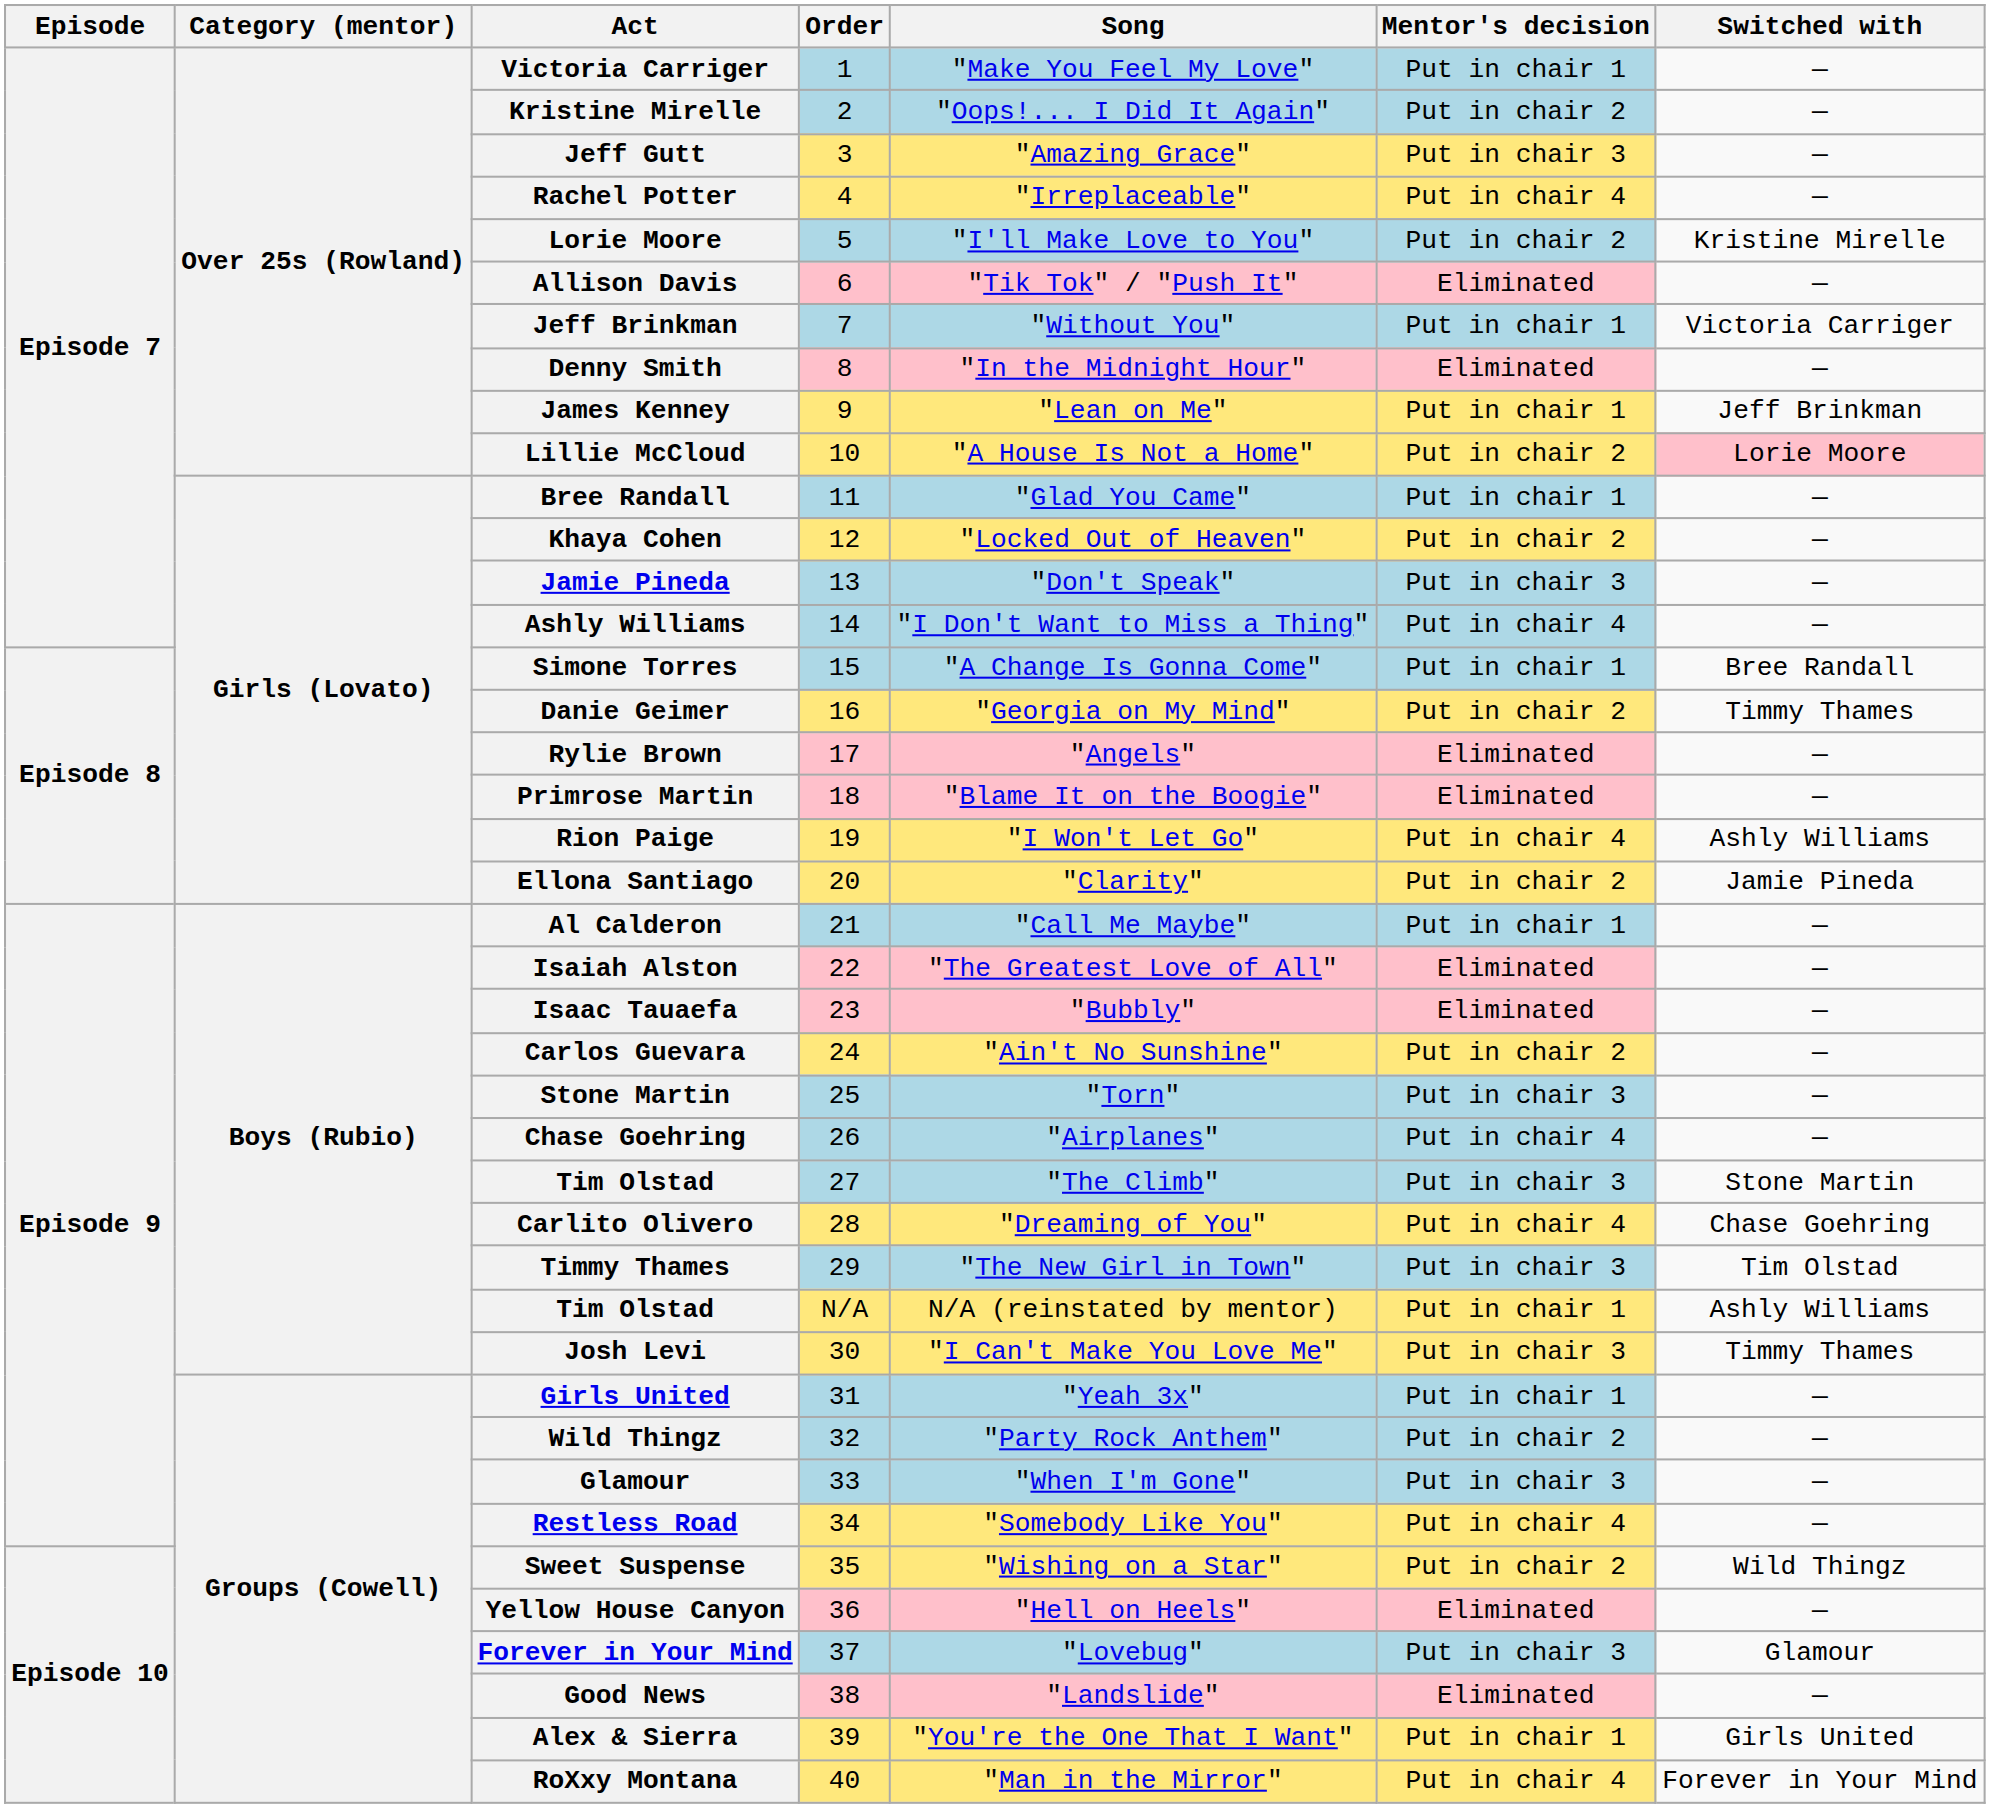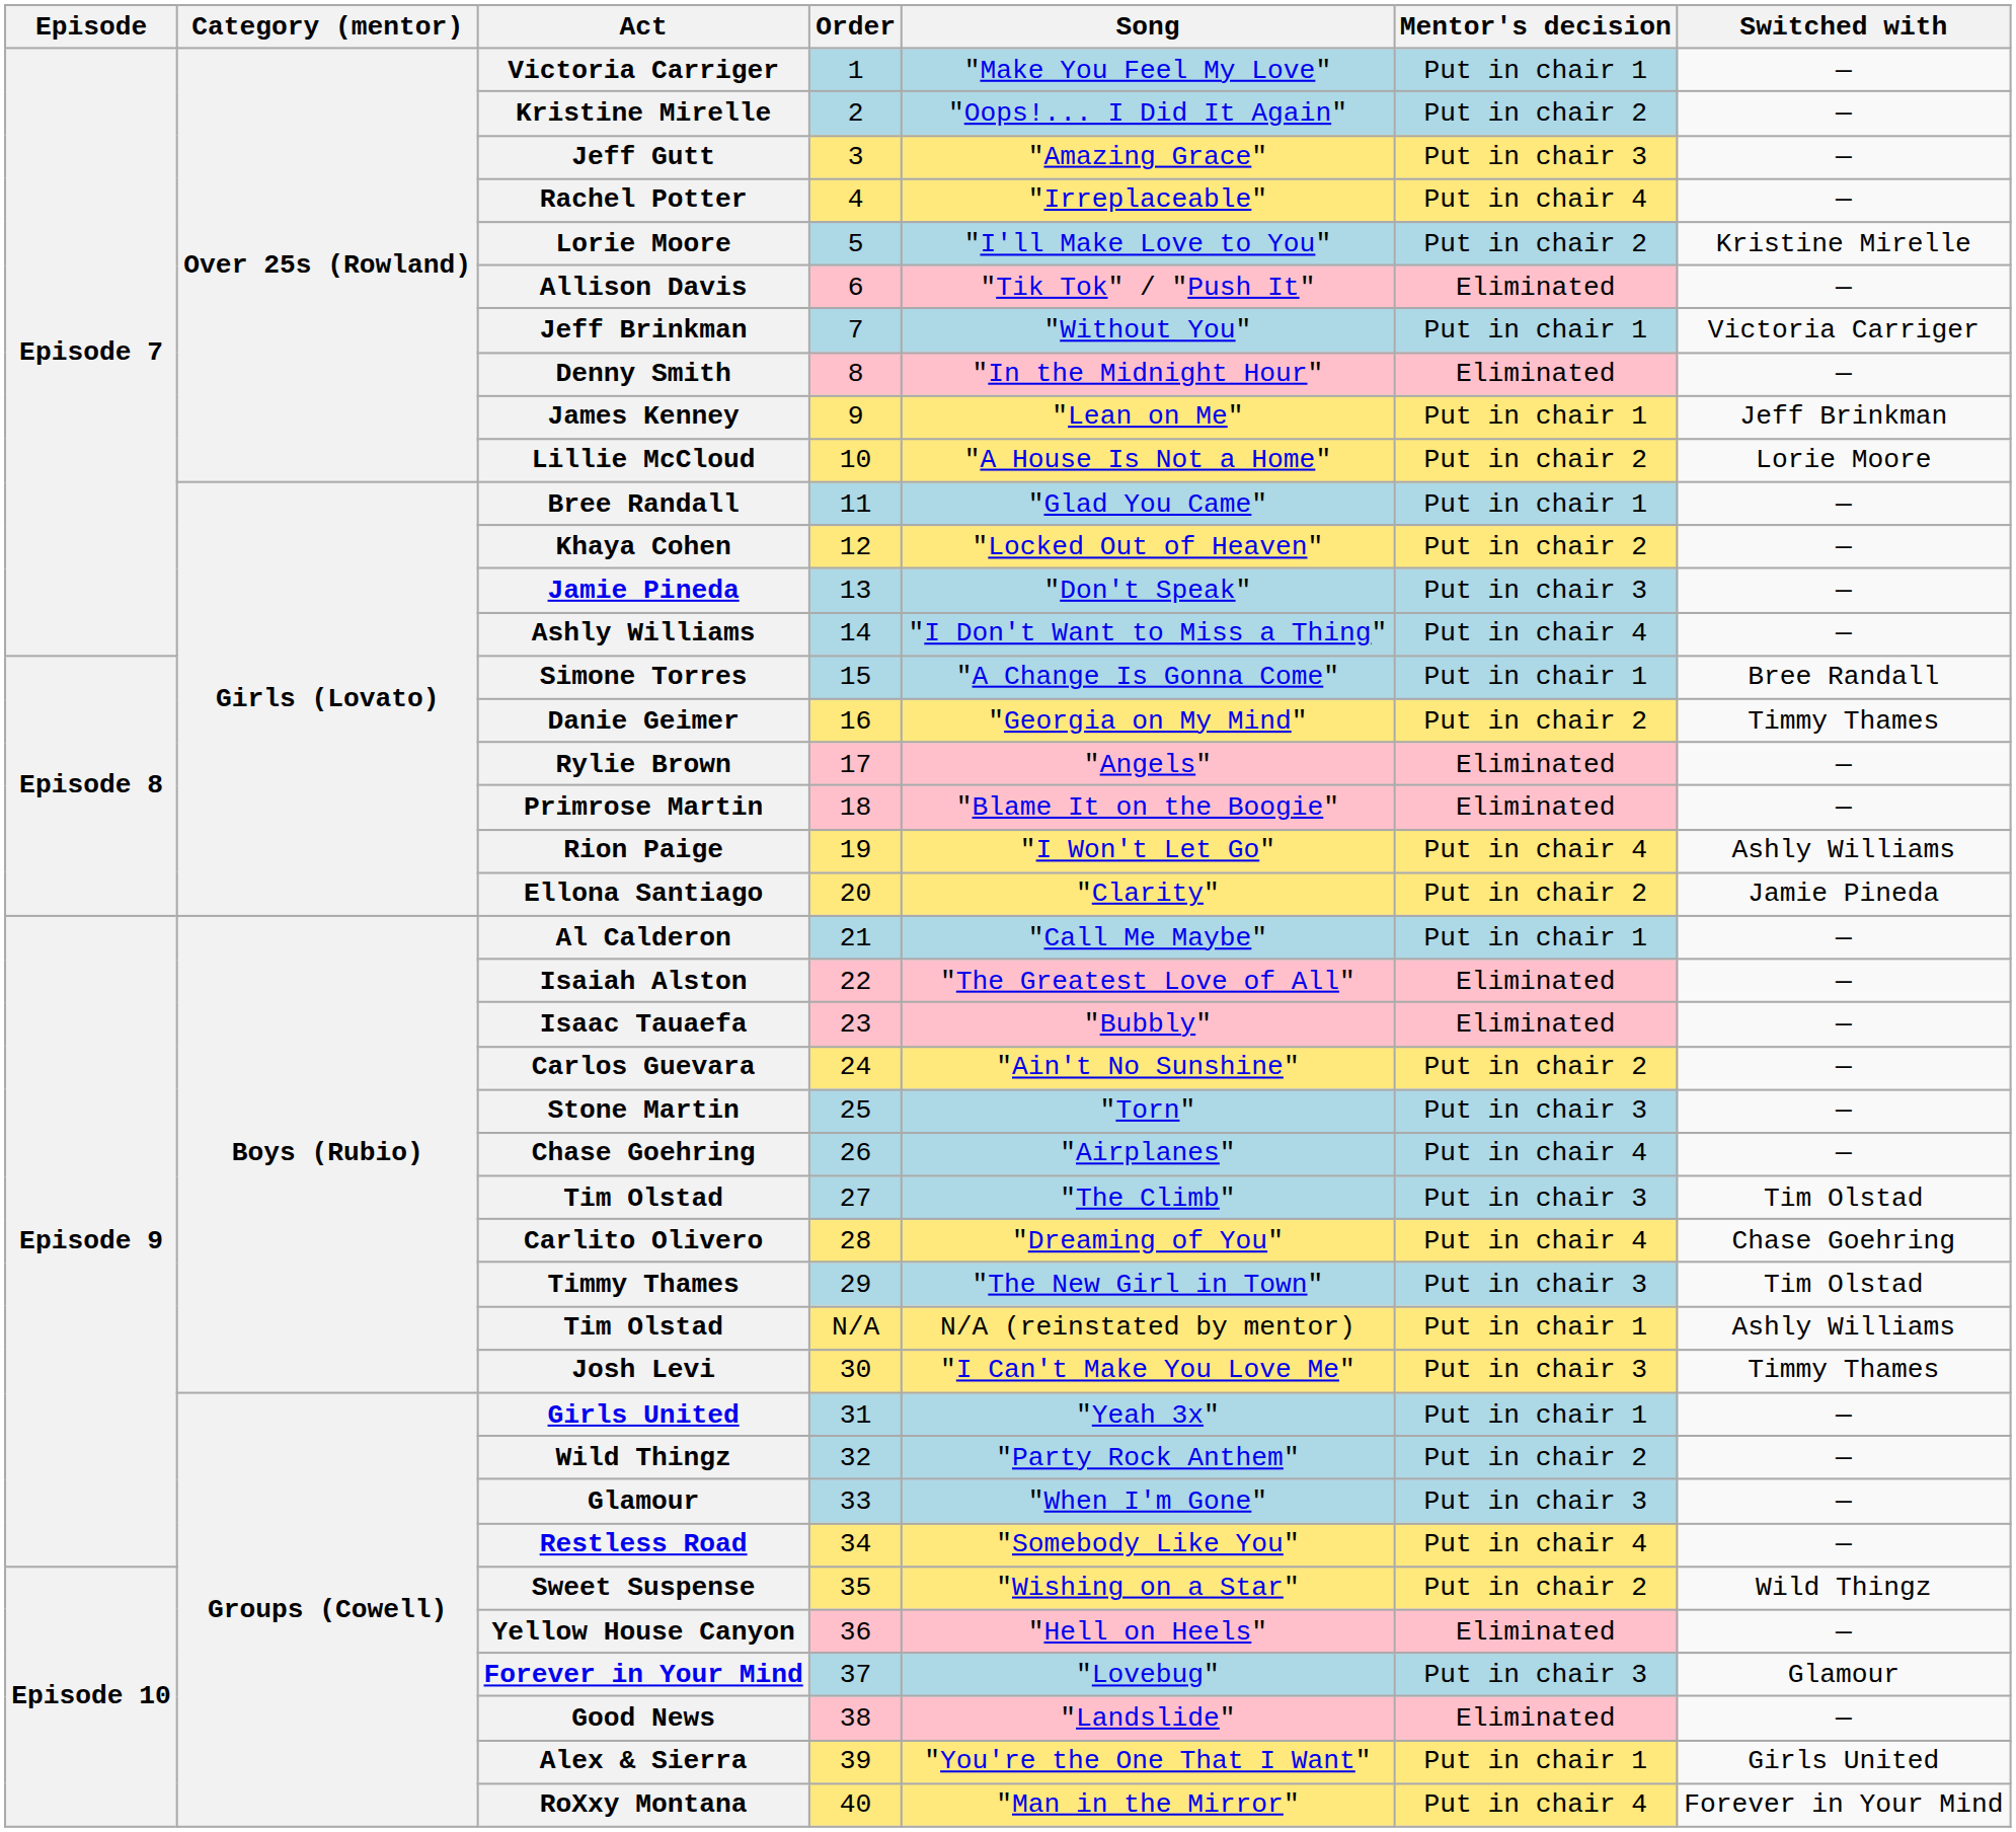Lillie McCloud | Switched with: pink background -> no background
Tim Olstad / 27 | Switched with: Stone Martin -> Tim Olstad
